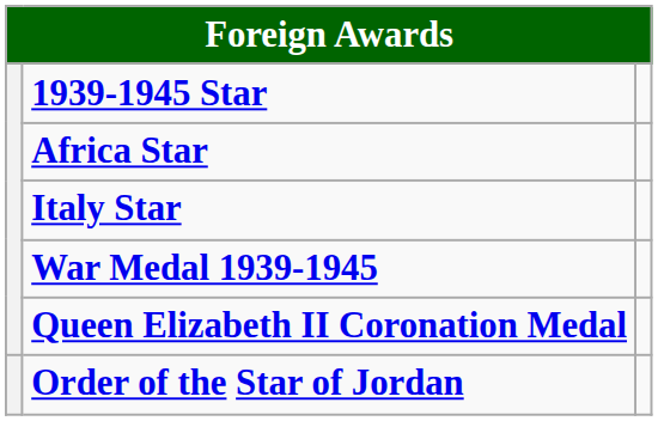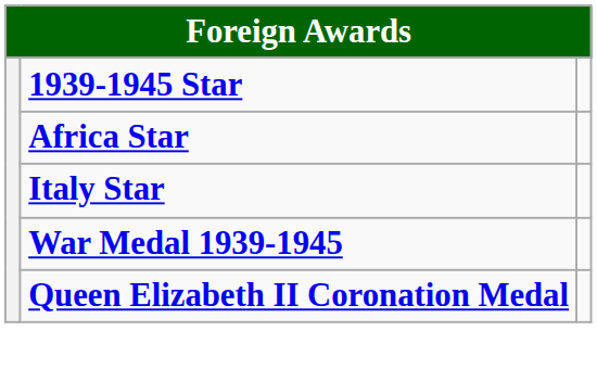- row: Order of the Star of Jordan
